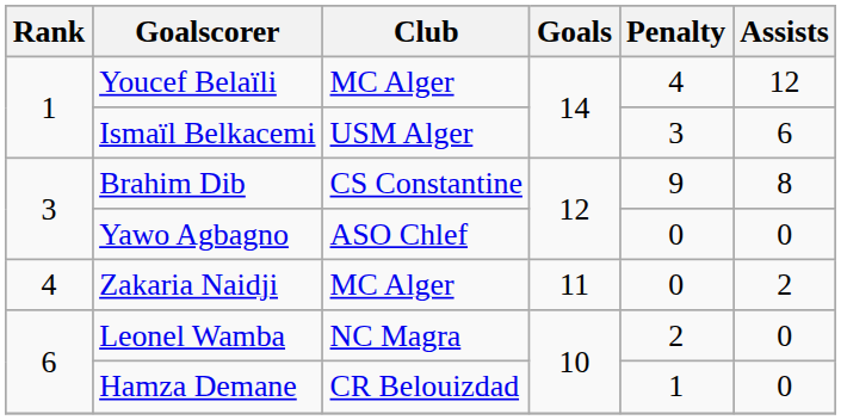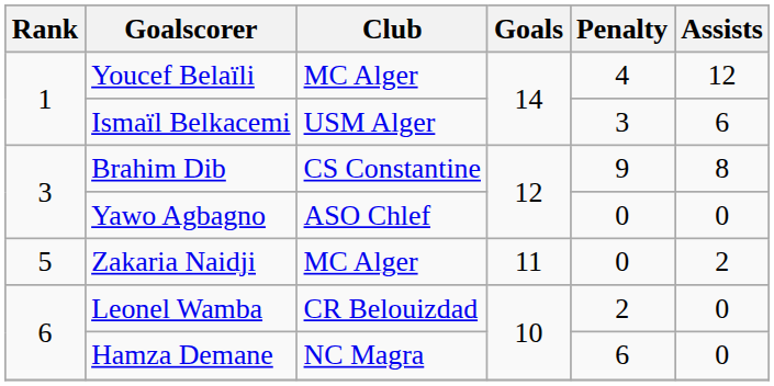Zakaria Naidji | Rank: 4 -> 5
Leonel Wamba | Club: NC Magra -> CR Belouizdad
Hamza Demane | Club: CR Belouizdad -> NC Magra
Hamza Demane | Penalty: 1 -> 6
